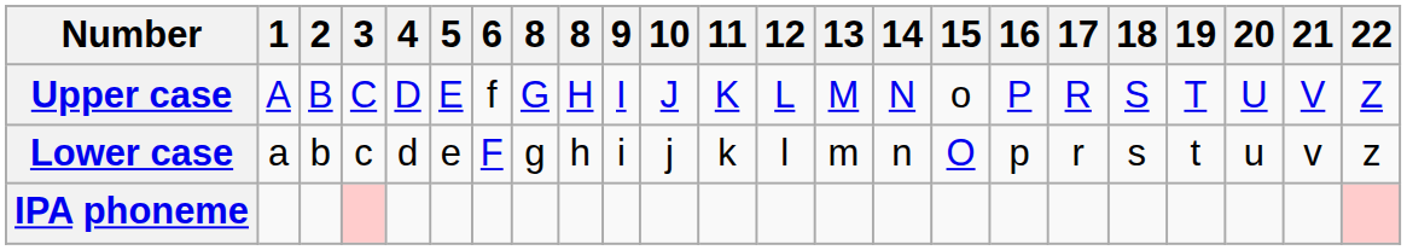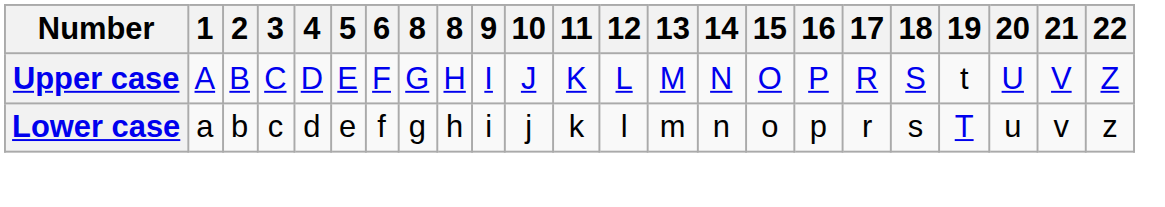Upper case | 6: f -> F
Upper case | 15: o -> O
Upper case | 19: T -> t
Lower case | 6: F -> f
Lower case | 15: O -> o
Lower case | 19: t -> T
- row: IPA phoneme
